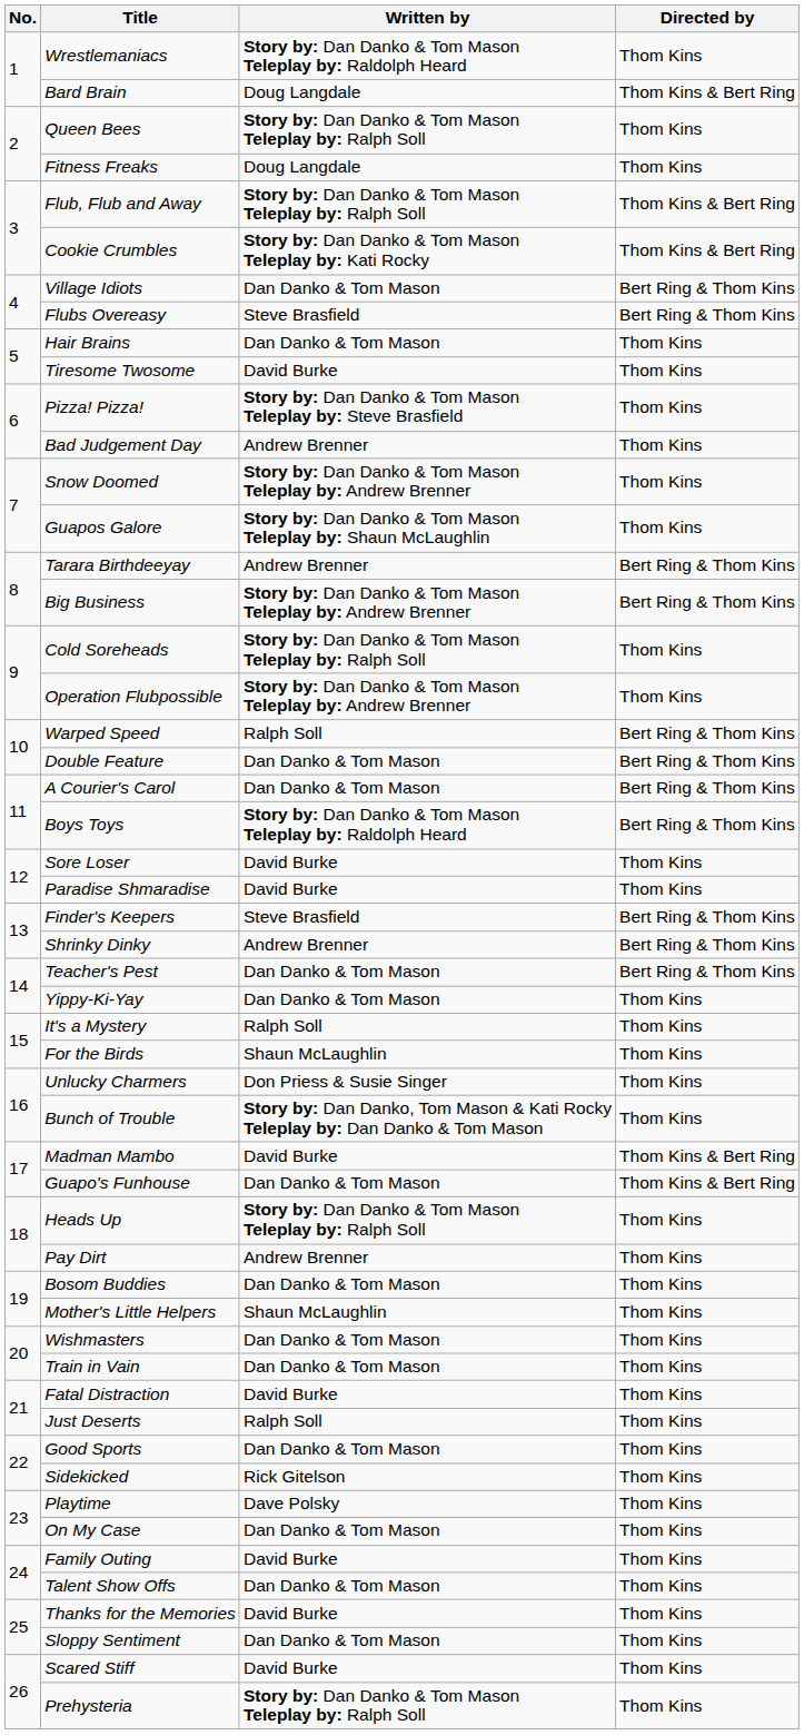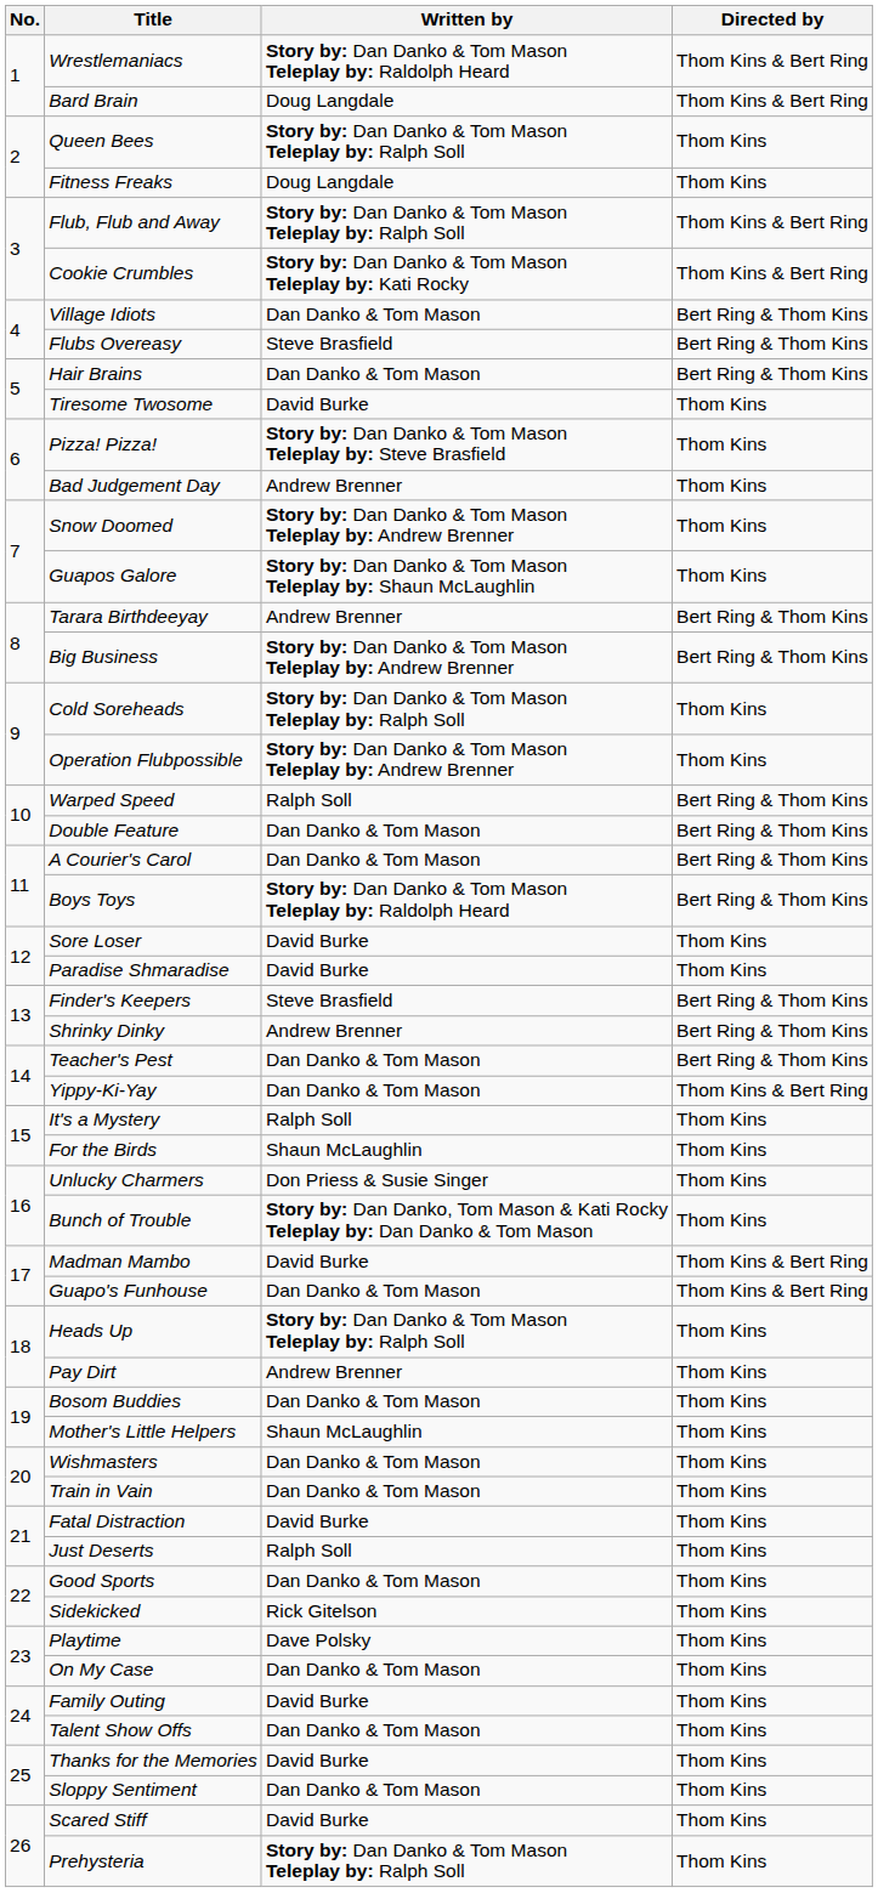Wrestlemaniacs | Directed by: Thom Kins -> Thom Kins & Bert Ring
Hair Brains | Directed by: Thom Kins -> Bert Ring & Thom Kins
Yippy-Ki-Yay | Directed by: Thom Kins -> Thom Kins & Bert Ring
